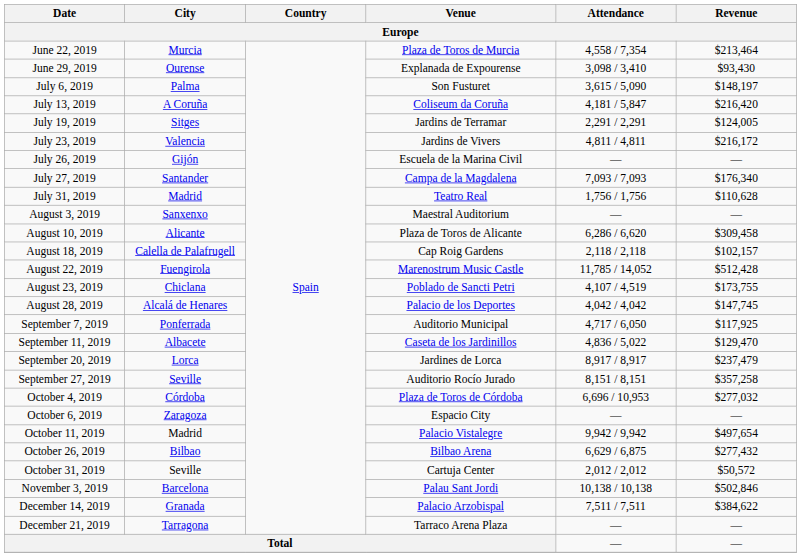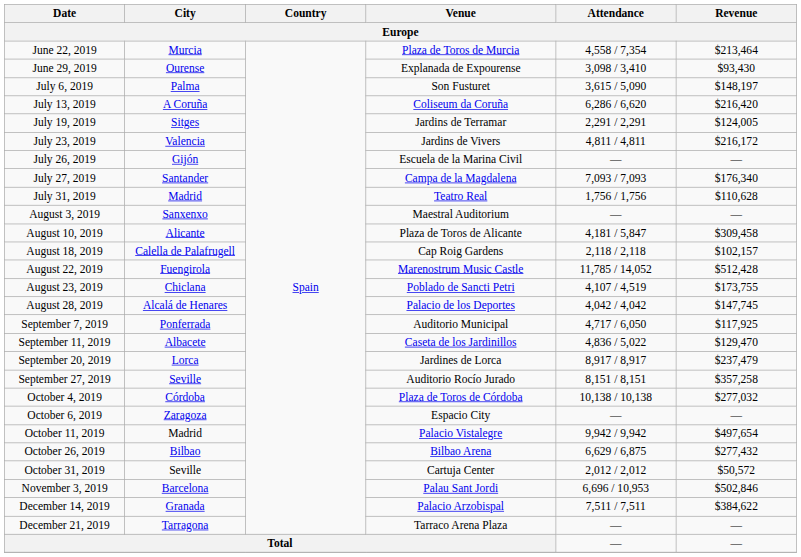July 13, 2019 | Attendance: 4,181 / 5,847 -> 6,286 / 6,620
August 10, 2019 | Attendance: 6,286 / 6,620 -> 4,181 / 5,847
October 4, 2019 | Attendance: 6,696 / 10,953 -> 10,138 / 10,138
November 3, 2019 | Attendance: 10,138 / 10,138 -> 6,696 / 10,953
